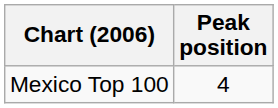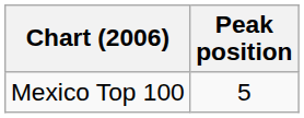Mexico Top 100 | Peak position: 4 -> 5
